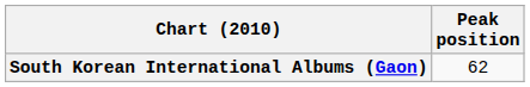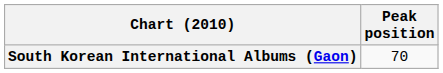South Korean International Albums (Gaon) | Peak position: 62 -> 70
